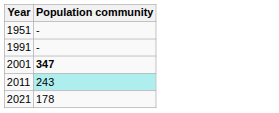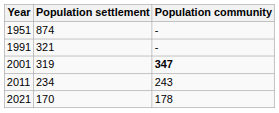+ column: Population settlement | 874 | 321 | 319 | 234 | 170
2011 | Population community: paleturquoise background -> no background
